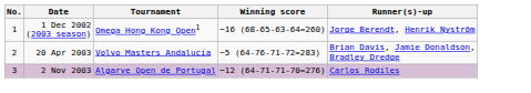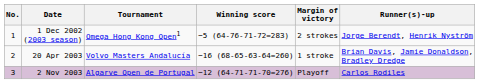+ column: Margin of victory | 2 strokes | 1 stroke | Playoff
1 Dec 2002 (2003 season) | Winning score: −16 (68-65-63-64=260) -> −5 (64-76-71-72=283)
20 Apr 2003 | Winning score: −5 (64-76-71-72=283) -> −16 (68-65-63-64=260)
